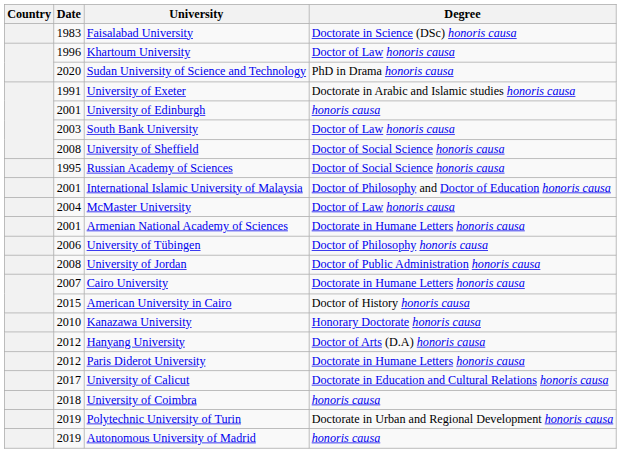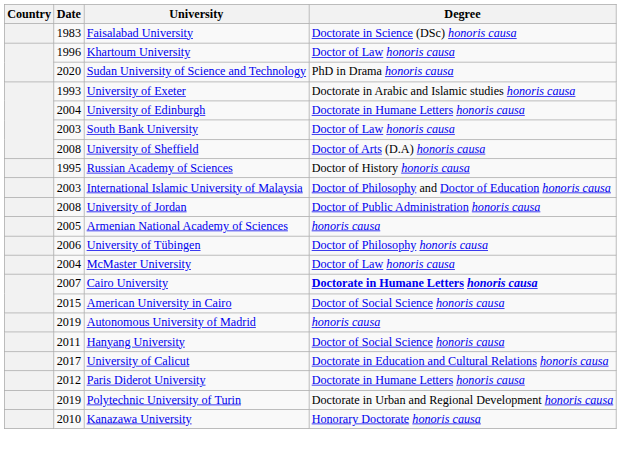University of Exeter | Date: 1991 -> 1993
University of Edinburgh | Date: 2001 -> 2004
University of Edinburgh | Degree: honoris causa -> Doctorate in Humane Letters honoris causa
University of Sheffield | Degree: Doctor of Social Science honoris causa -> Doctor of Arts (D.A) honoris causa
Russian Academy of Sciences | Degree: Doctor of Social Science honoris causa -> Doctor of History honoris causa
International Islamic University of Malaysia | Date: 2001 -> 2003
rows swapped: McMaster University <-> University of Jordan
Armenian National Academy of Sciences | Date: 2001 -> 2005
Armenian National Academy of Sciences | Degree: Doctorate in Humane Letters honoris causa -> honoris causa
Cairo University | Degree: normal -> bold
American University in Cairo | Degree: Doctor of History honoris causa -> Doctor of Social Science honoris causa
rows swapped: Kanazawa University <-> Autonomous University of Madrid
Hanyang University | Date: 2012 -> 2011
Hanyang University | Degree: Doctor of Arts (D.A) honoris causa -> Doctor of Social Science honoris causa
rows swapped: Paris Diderot University <-> University of Calicut
- row: 2018 | University of Coimbra | honoris causa
